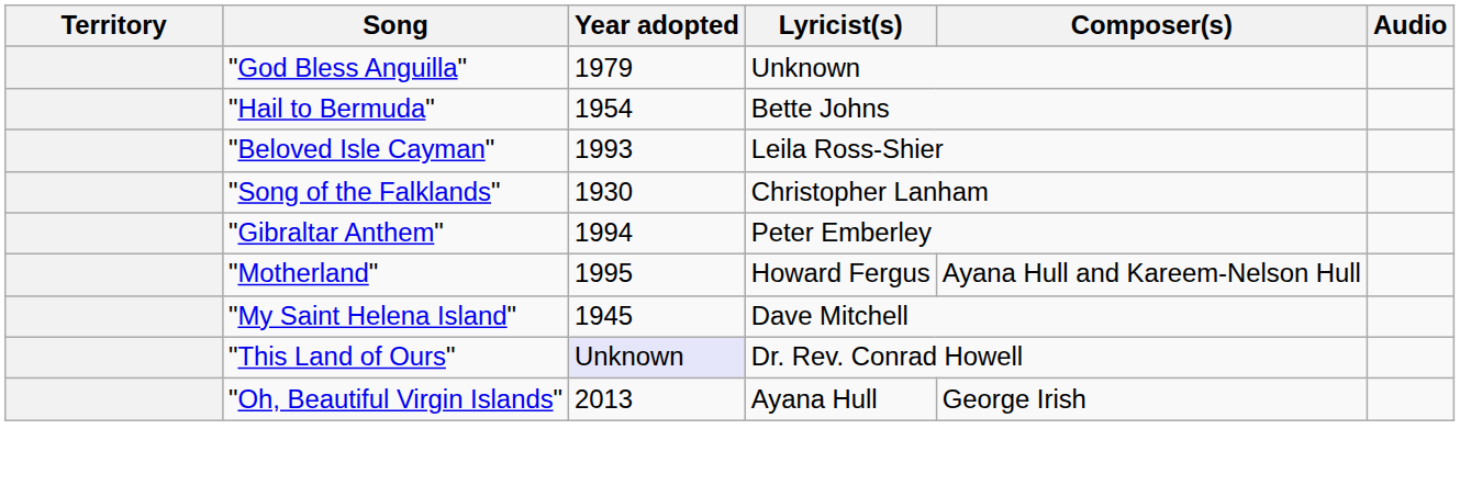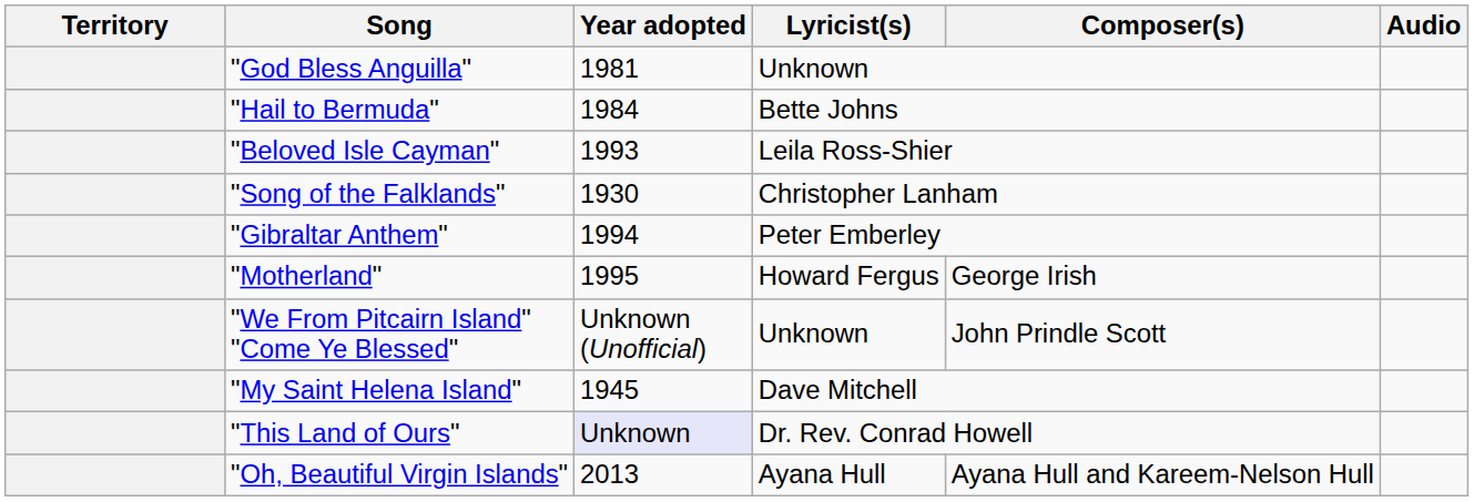"God Bless Anguilla" | Year adopted: 1979 -> 1981
"Hail to Bermuda" | Year adopted: 1954 -> 1984
"Motherland" | Composer(s): Ayana Hull and Kareem-Nelson Hull -> George Irish
+ row: "We From Pitcairn Island" "Come Ye Blessed" | Unknown (Unofficial) | Unknown | John Prindle Scott
"Oh, Beautiful Virgin Islands" | Composer(s): George Irish -> Ayana Hull and Kareem-Nelson Hull
